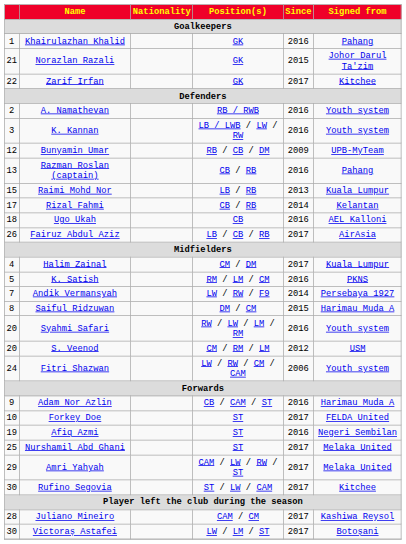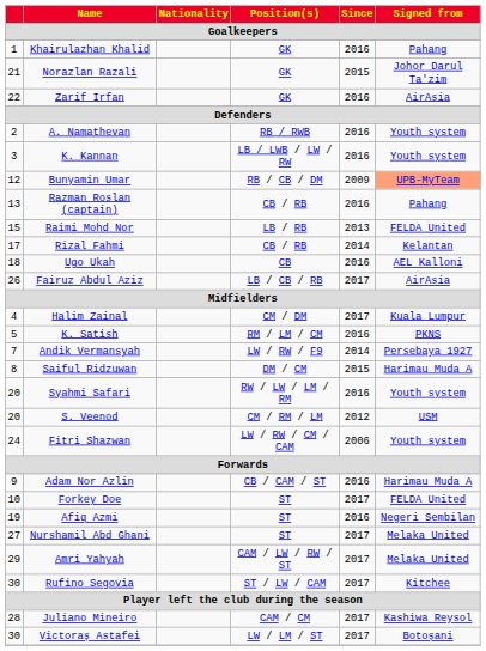Zarif Irfan | Since: 2017 -> 2016
Zarif Irfan | Signed from: Kitchee -> AirAsia
Bunyamin Umar | Signed from: no background -> lightsalmon background
Raimi Mohd Nor | Signed from: Kuala Lumpur -> FELDA United
Nurshamil Abd Ghani | column 1: 25 -> 27
